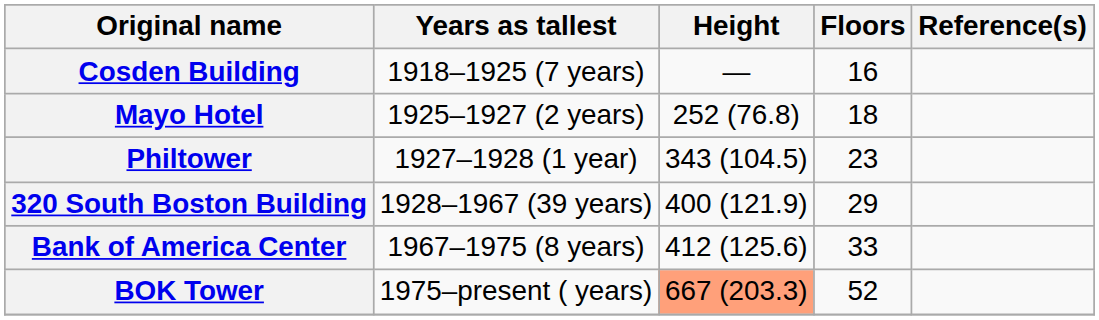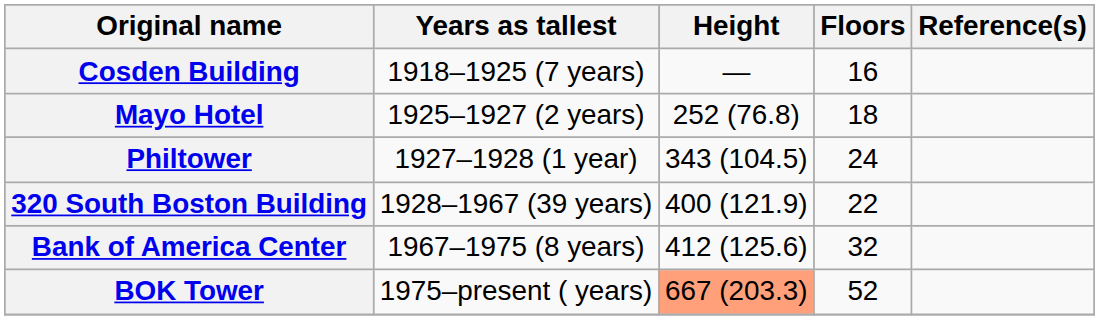Philtower | Floors: 23 -> 24
320 South Boston Building | Floors: 29 -> 22
Bank of America Center | Floors: 33 -> 32
